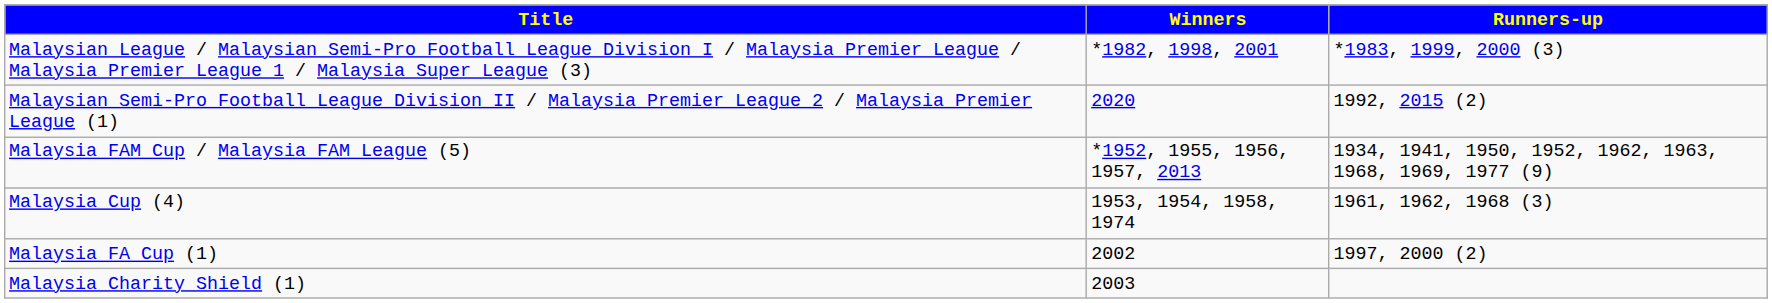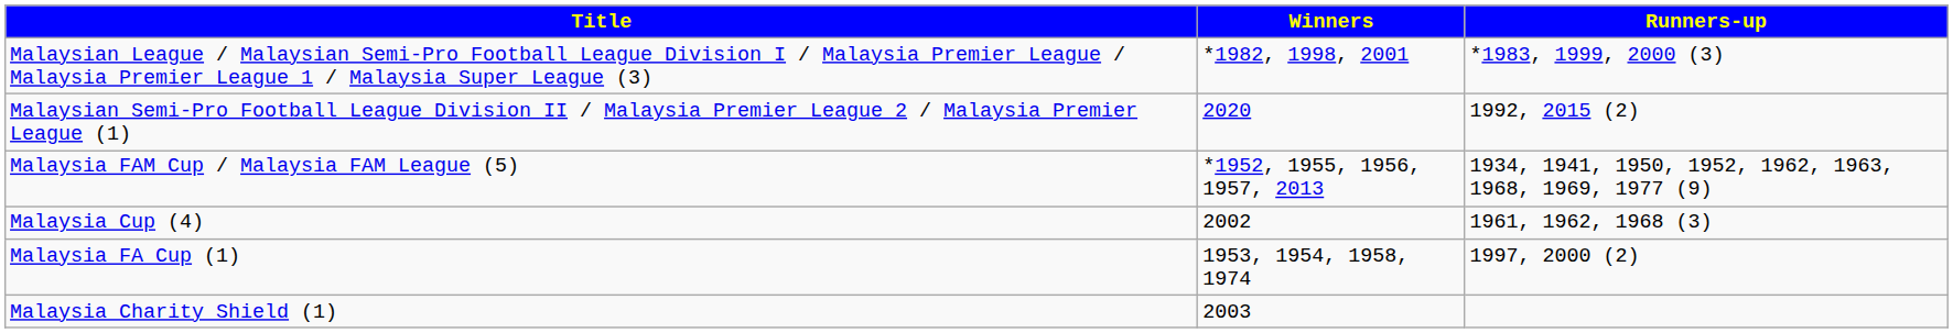Malaysia Cup (4) | Winners: 1953, 1954, 1958, 1974 -> 2002
Malaysia FA Cup (1) | Winners: 2002 -> 1953, 1954, 1958, 1974
